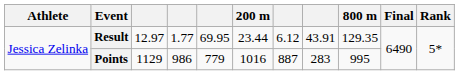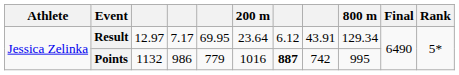Result | column 4: 1.77 -> 7.17
Result | 200 m: 23.44 -> 23.64
Result | 800 m: 129.35 -> 129.34
Points | column 3: 1129 -> 1132
Points | column 7: normal -> bold
Points | column 8: 283 -> 742
